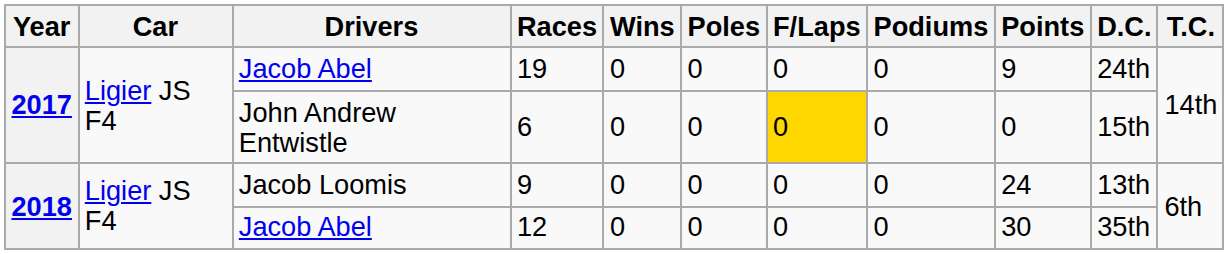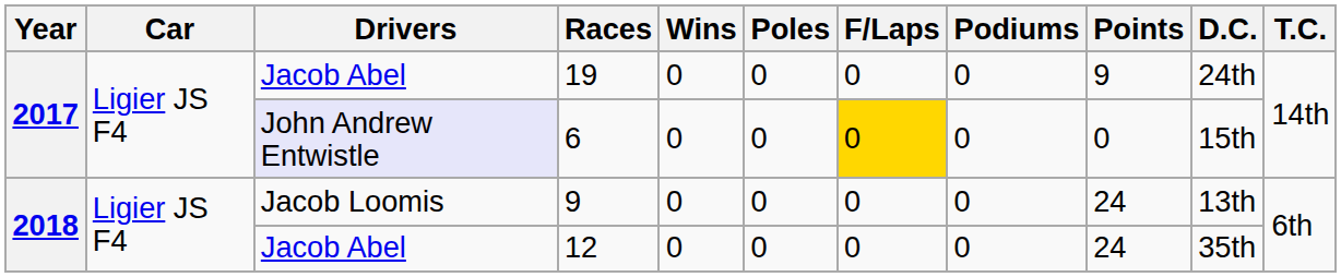6 | Drivers: no background -> lavender background
12 | Points: 30 -> 24
